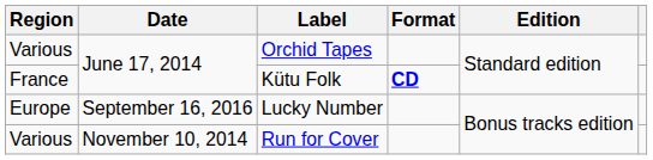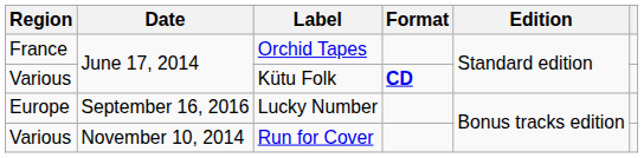Orchid Tapes | Region: Various -> France
Kütu Folk | Region: France -> Various
